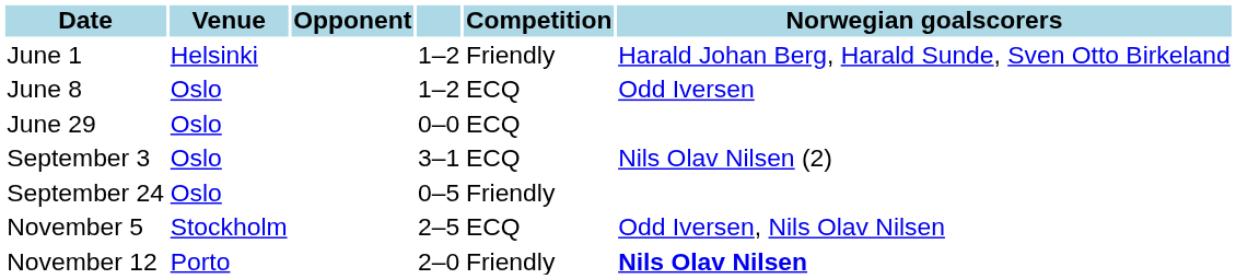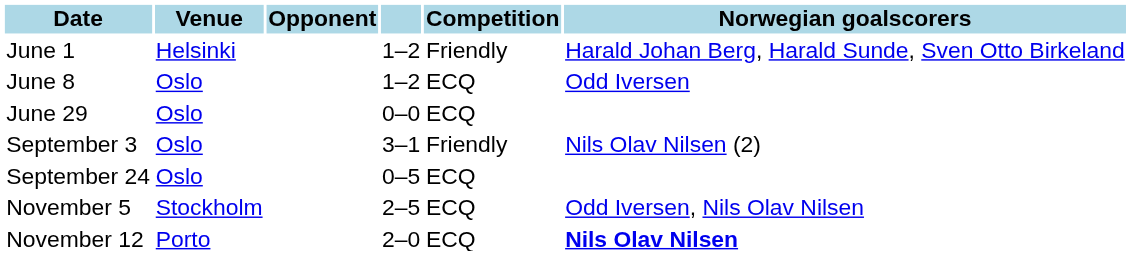September 3 | Competition: ECQ -> Friendly
September 24 | Competition: Friendly -> ECQ
November 12 | Competition: Friendly -> ECQ
